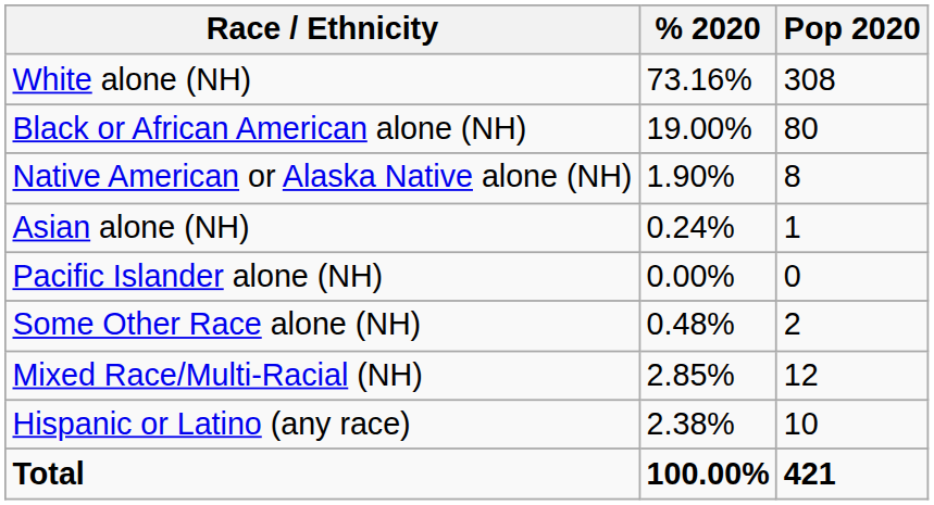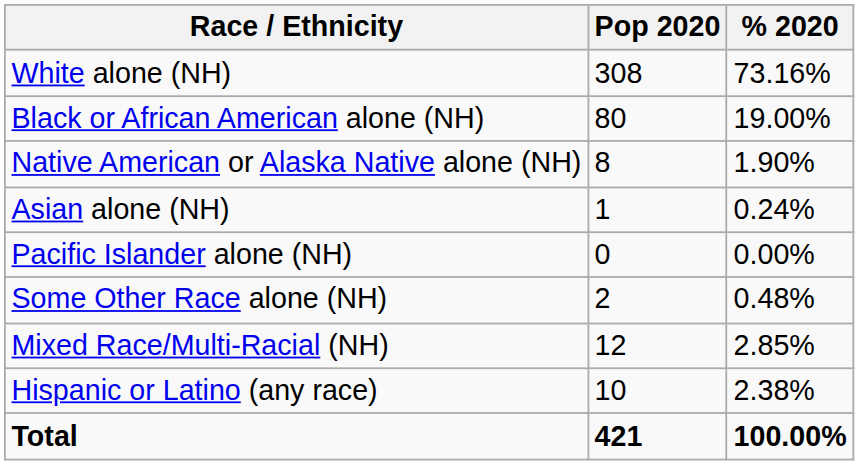columns swapped: Pop 2020 <-> % 2020
